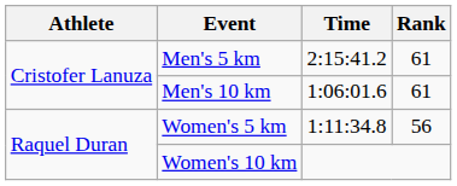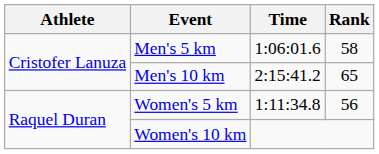Men's 5 km | Time: 2:15:41.2 -> 1:06:01.6
Men's 5 km | Rank: 61 -> 58
Men's 10 km | Time: 1:06:01.6 -> 2:15:41.2
Men's 10 km | Rank: 61 -> 65
